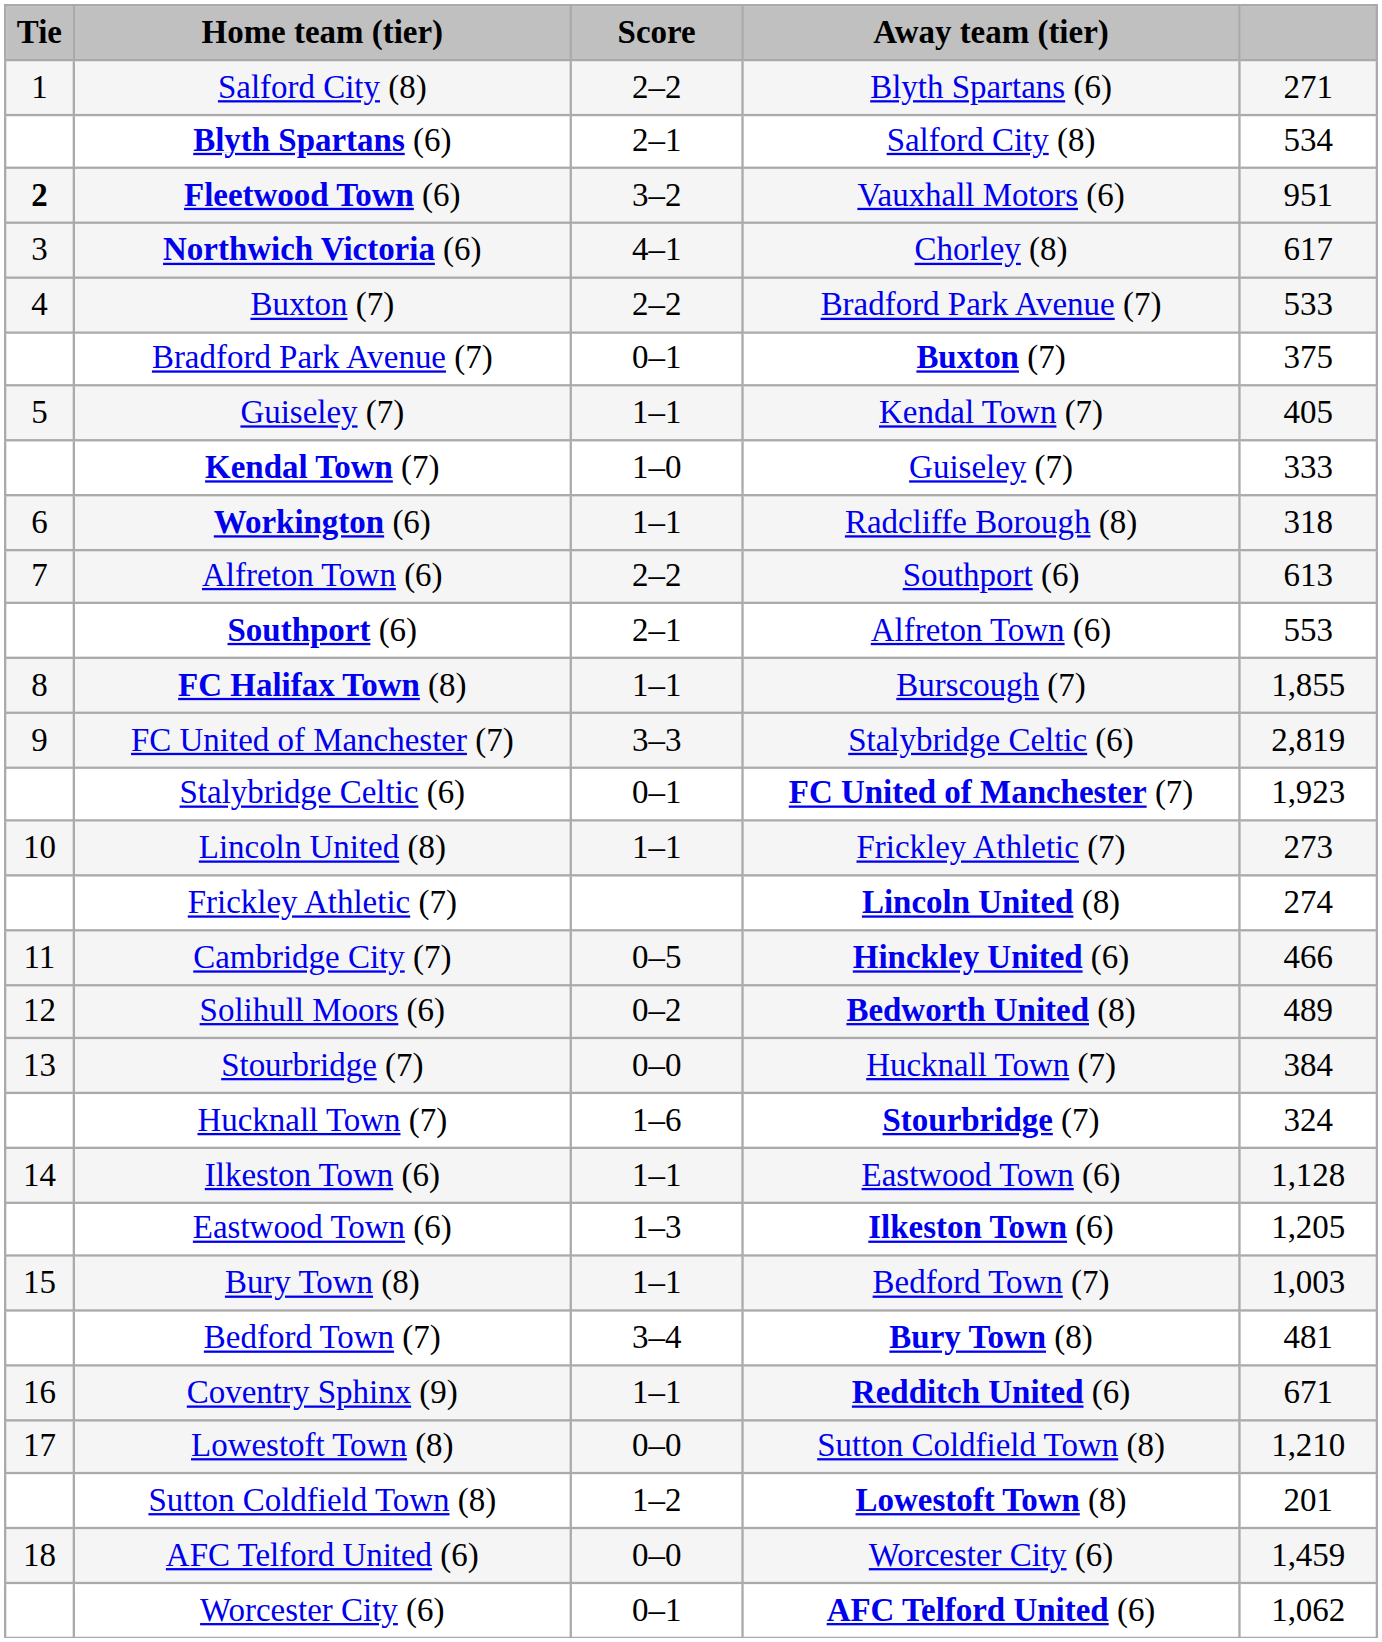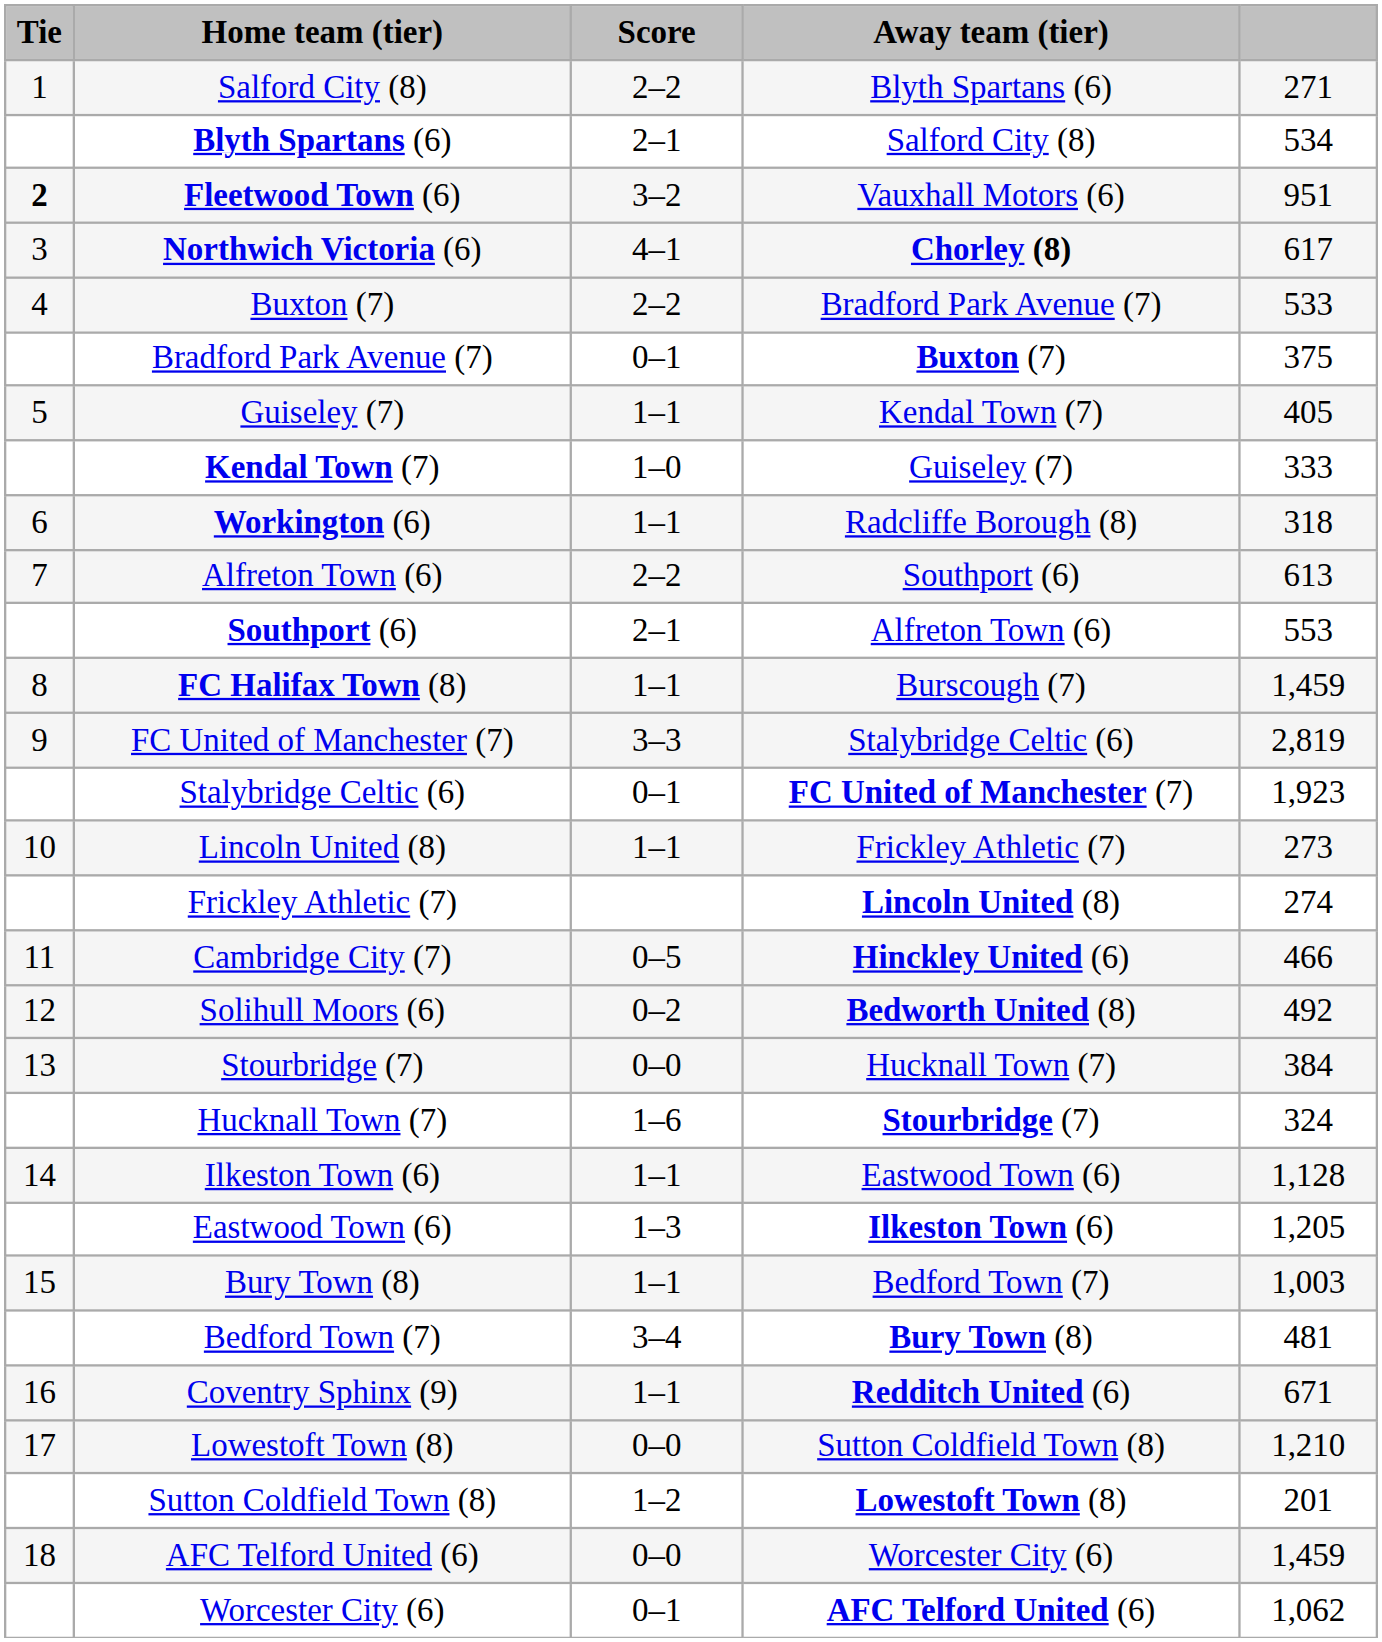Northwich Victoria (6) | Away team (tier): normal -> bold
FC Halifax Town (8) | column 5: 1,855 -> 1,459
Solihull Moors (6) | column 5: 489 -> 492
